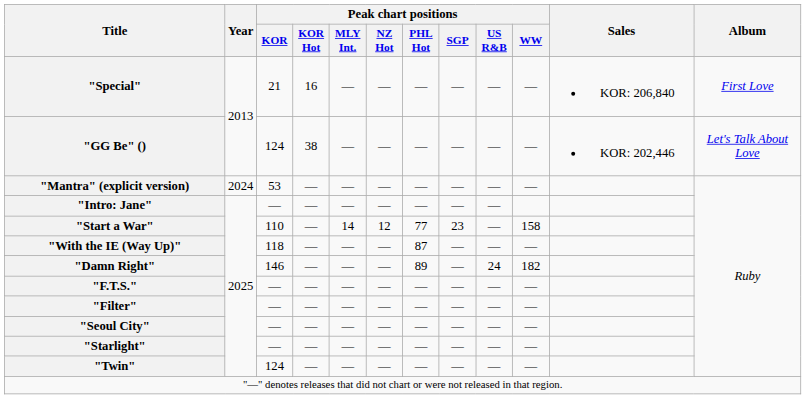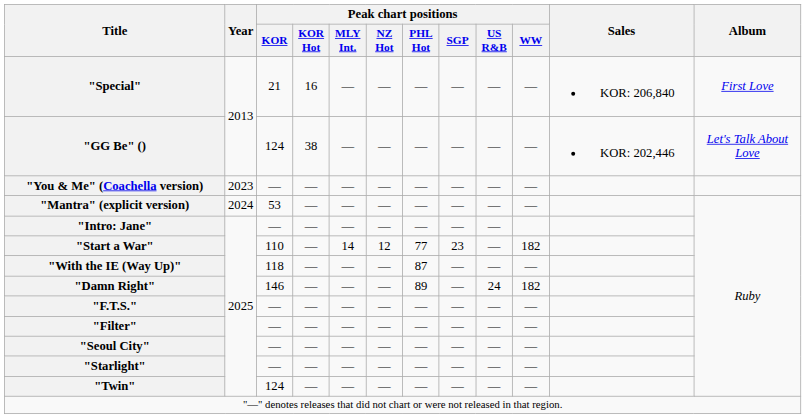+ row: "You & Me" (Coachella version) | 2023 | — | — | — | — | — | — | — | —
"Start a War" | Peak chart positions / WW: 158 -> 182
